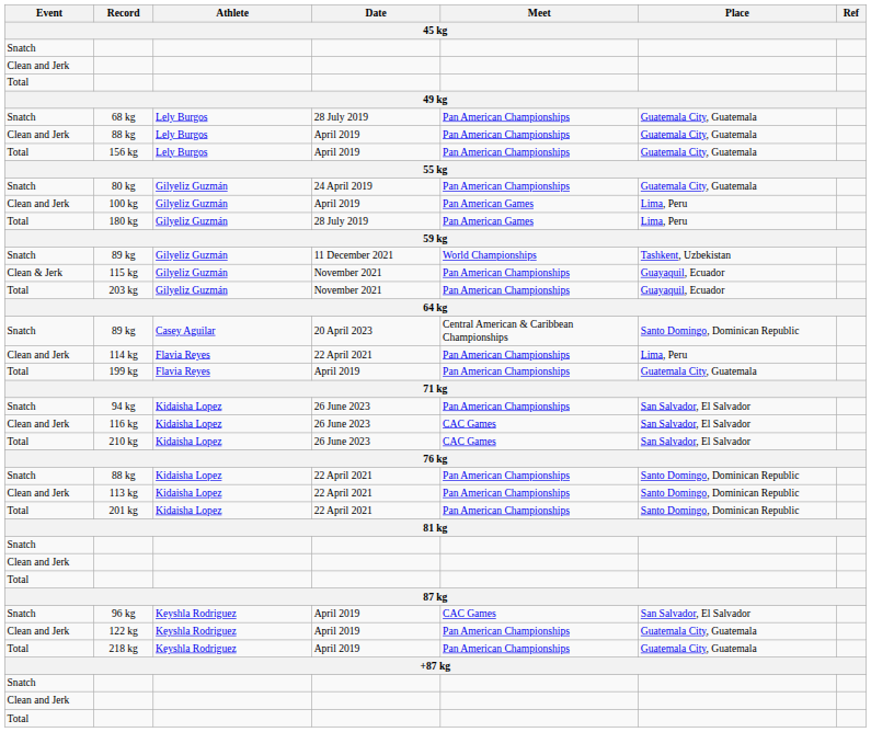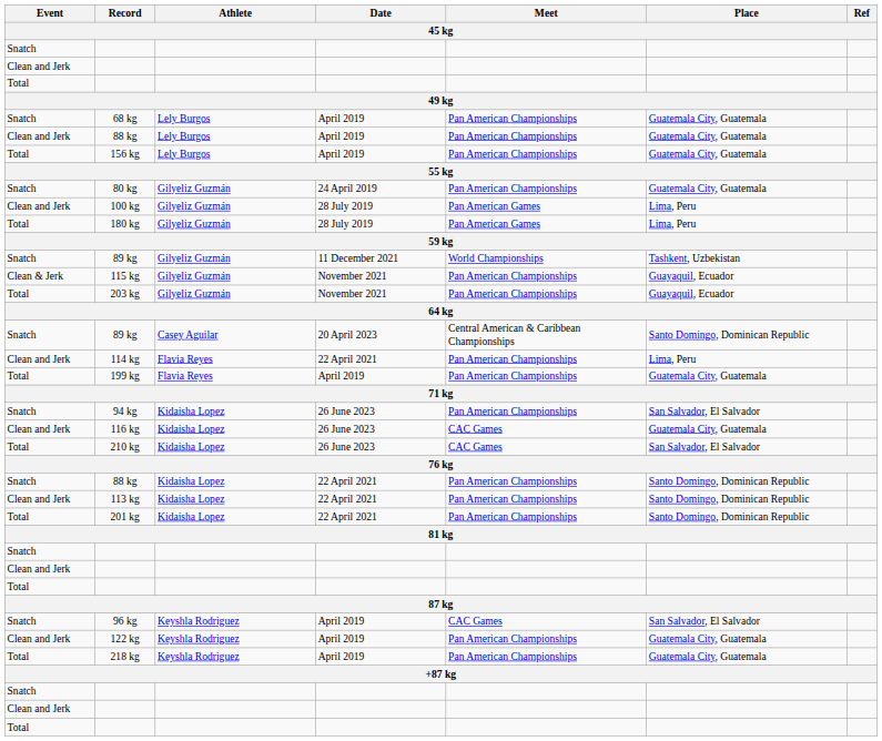68 kg | Date: 28 July 2019 -> April 2019
100 kg | Date: April 2019 -> 28 July 2019
116 kg | Place: San Salvador, El Salvador -> Guatemala City, Guatemala
